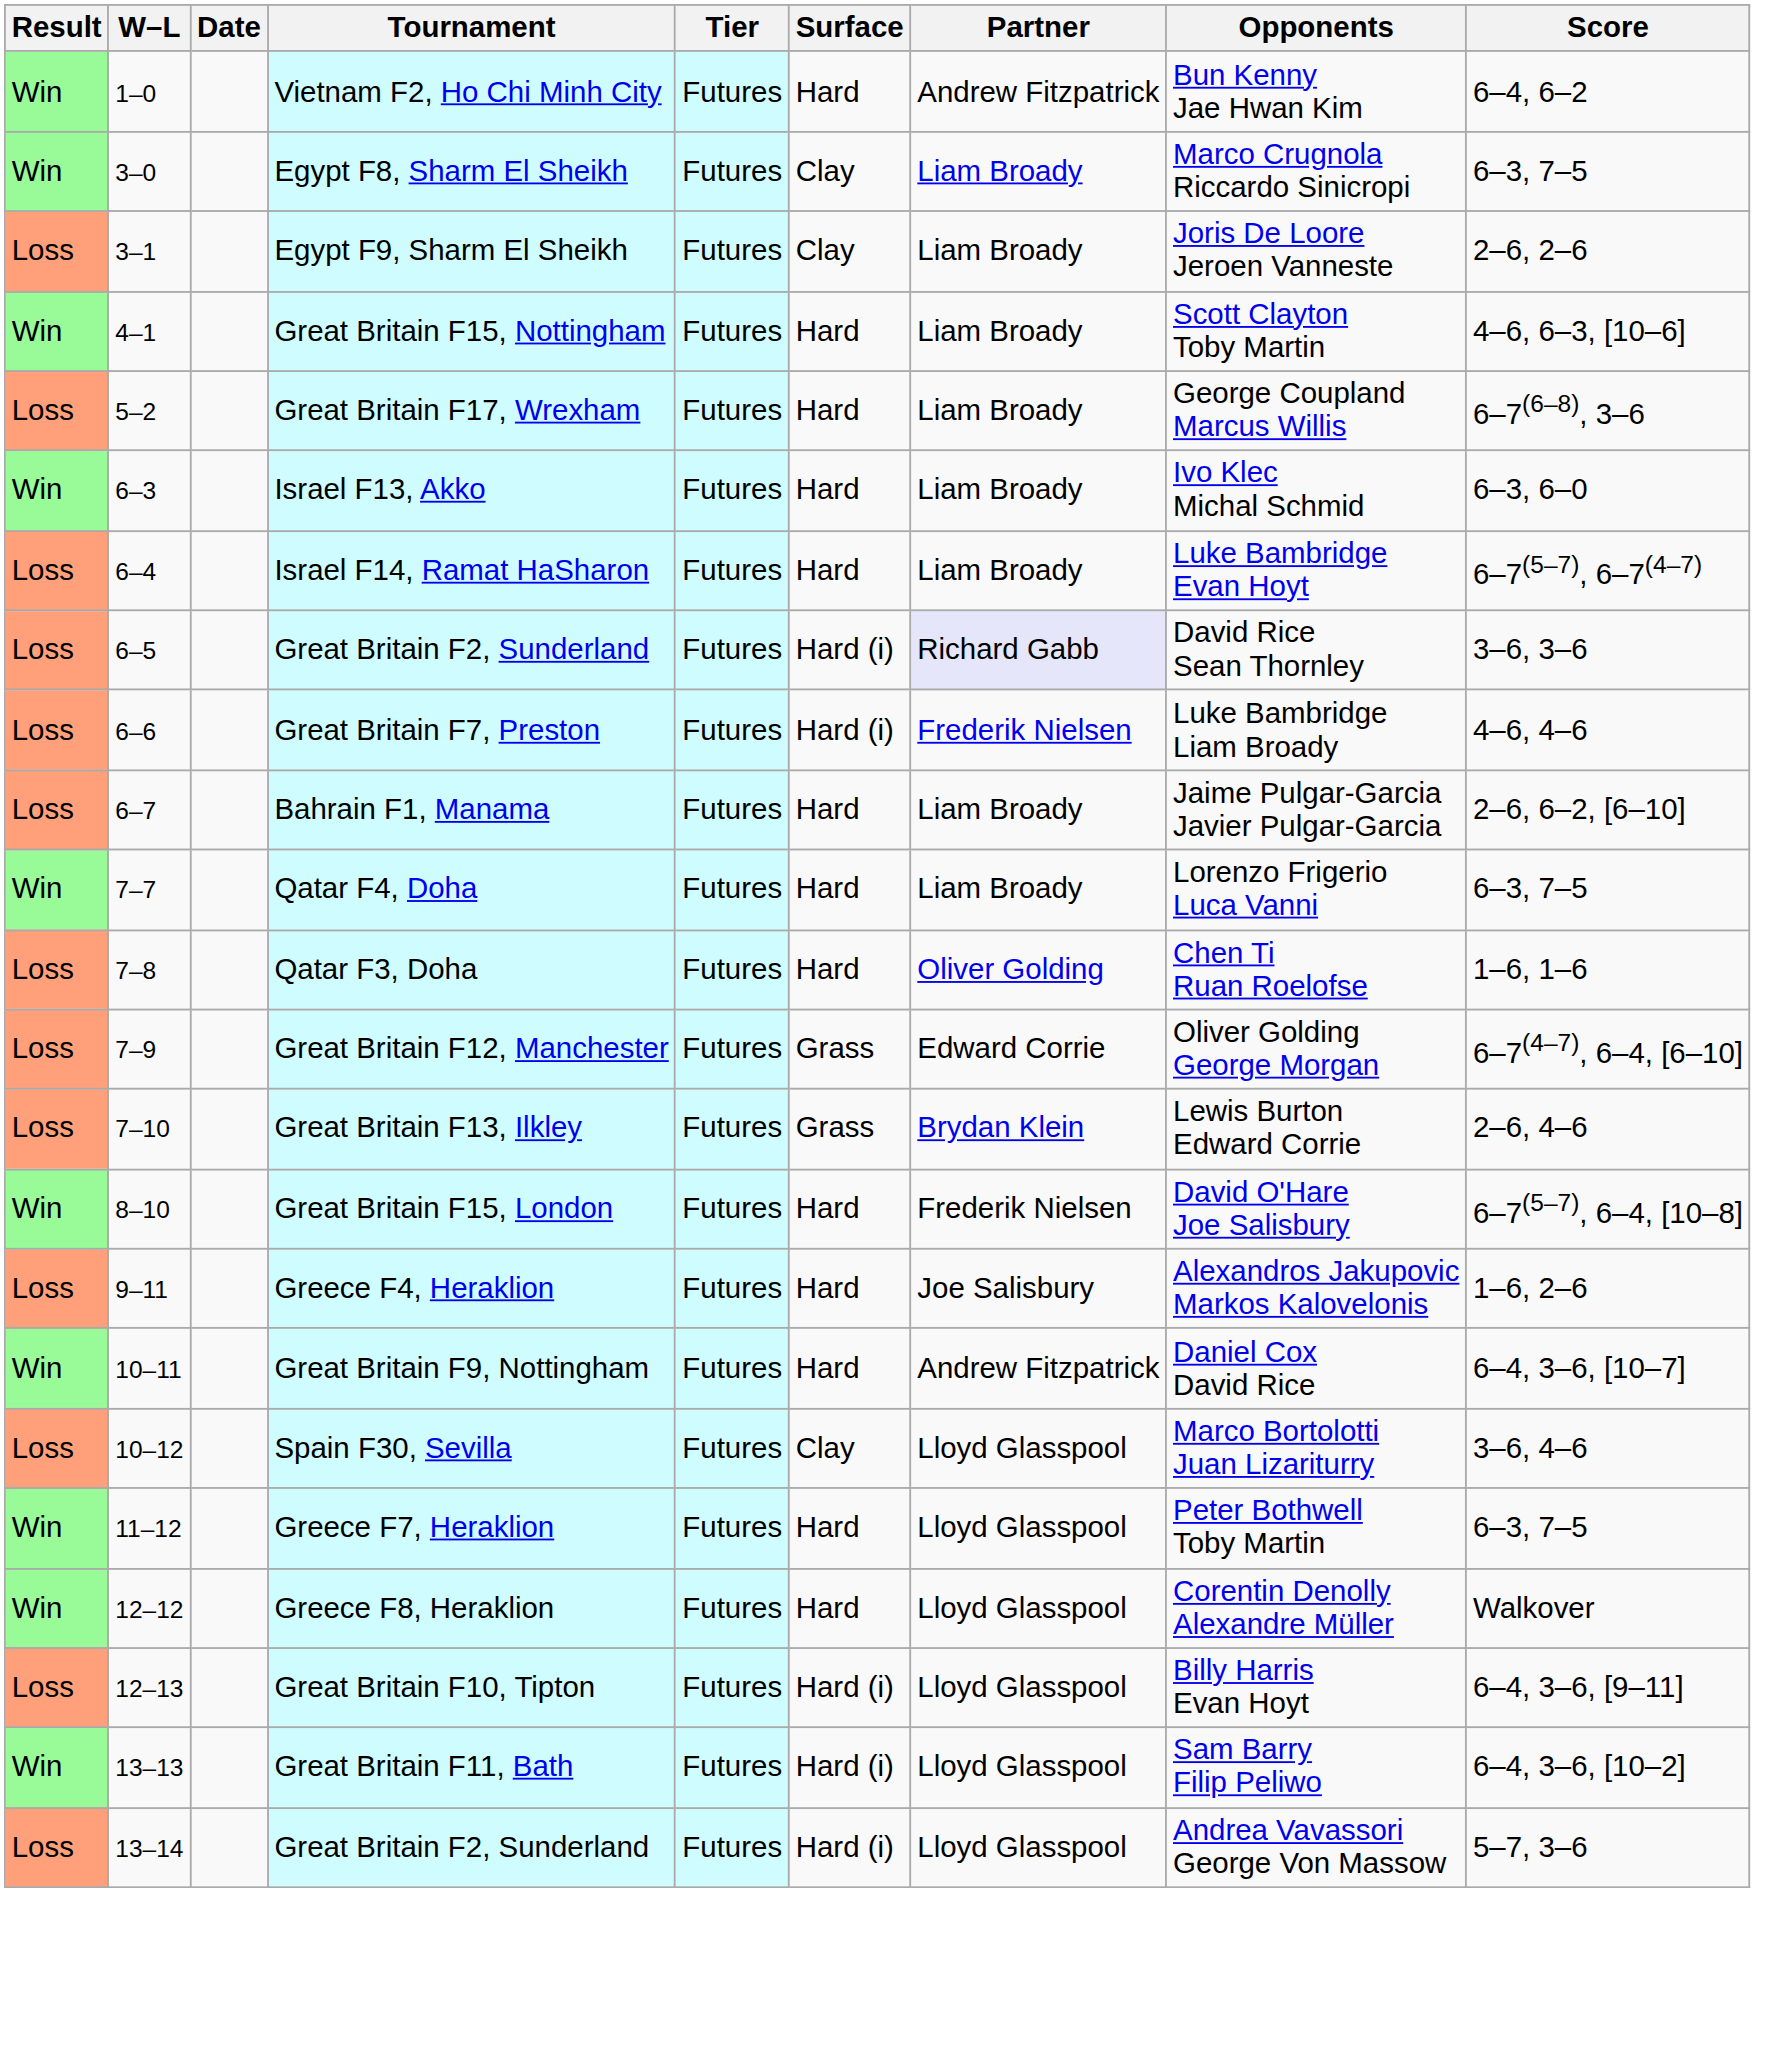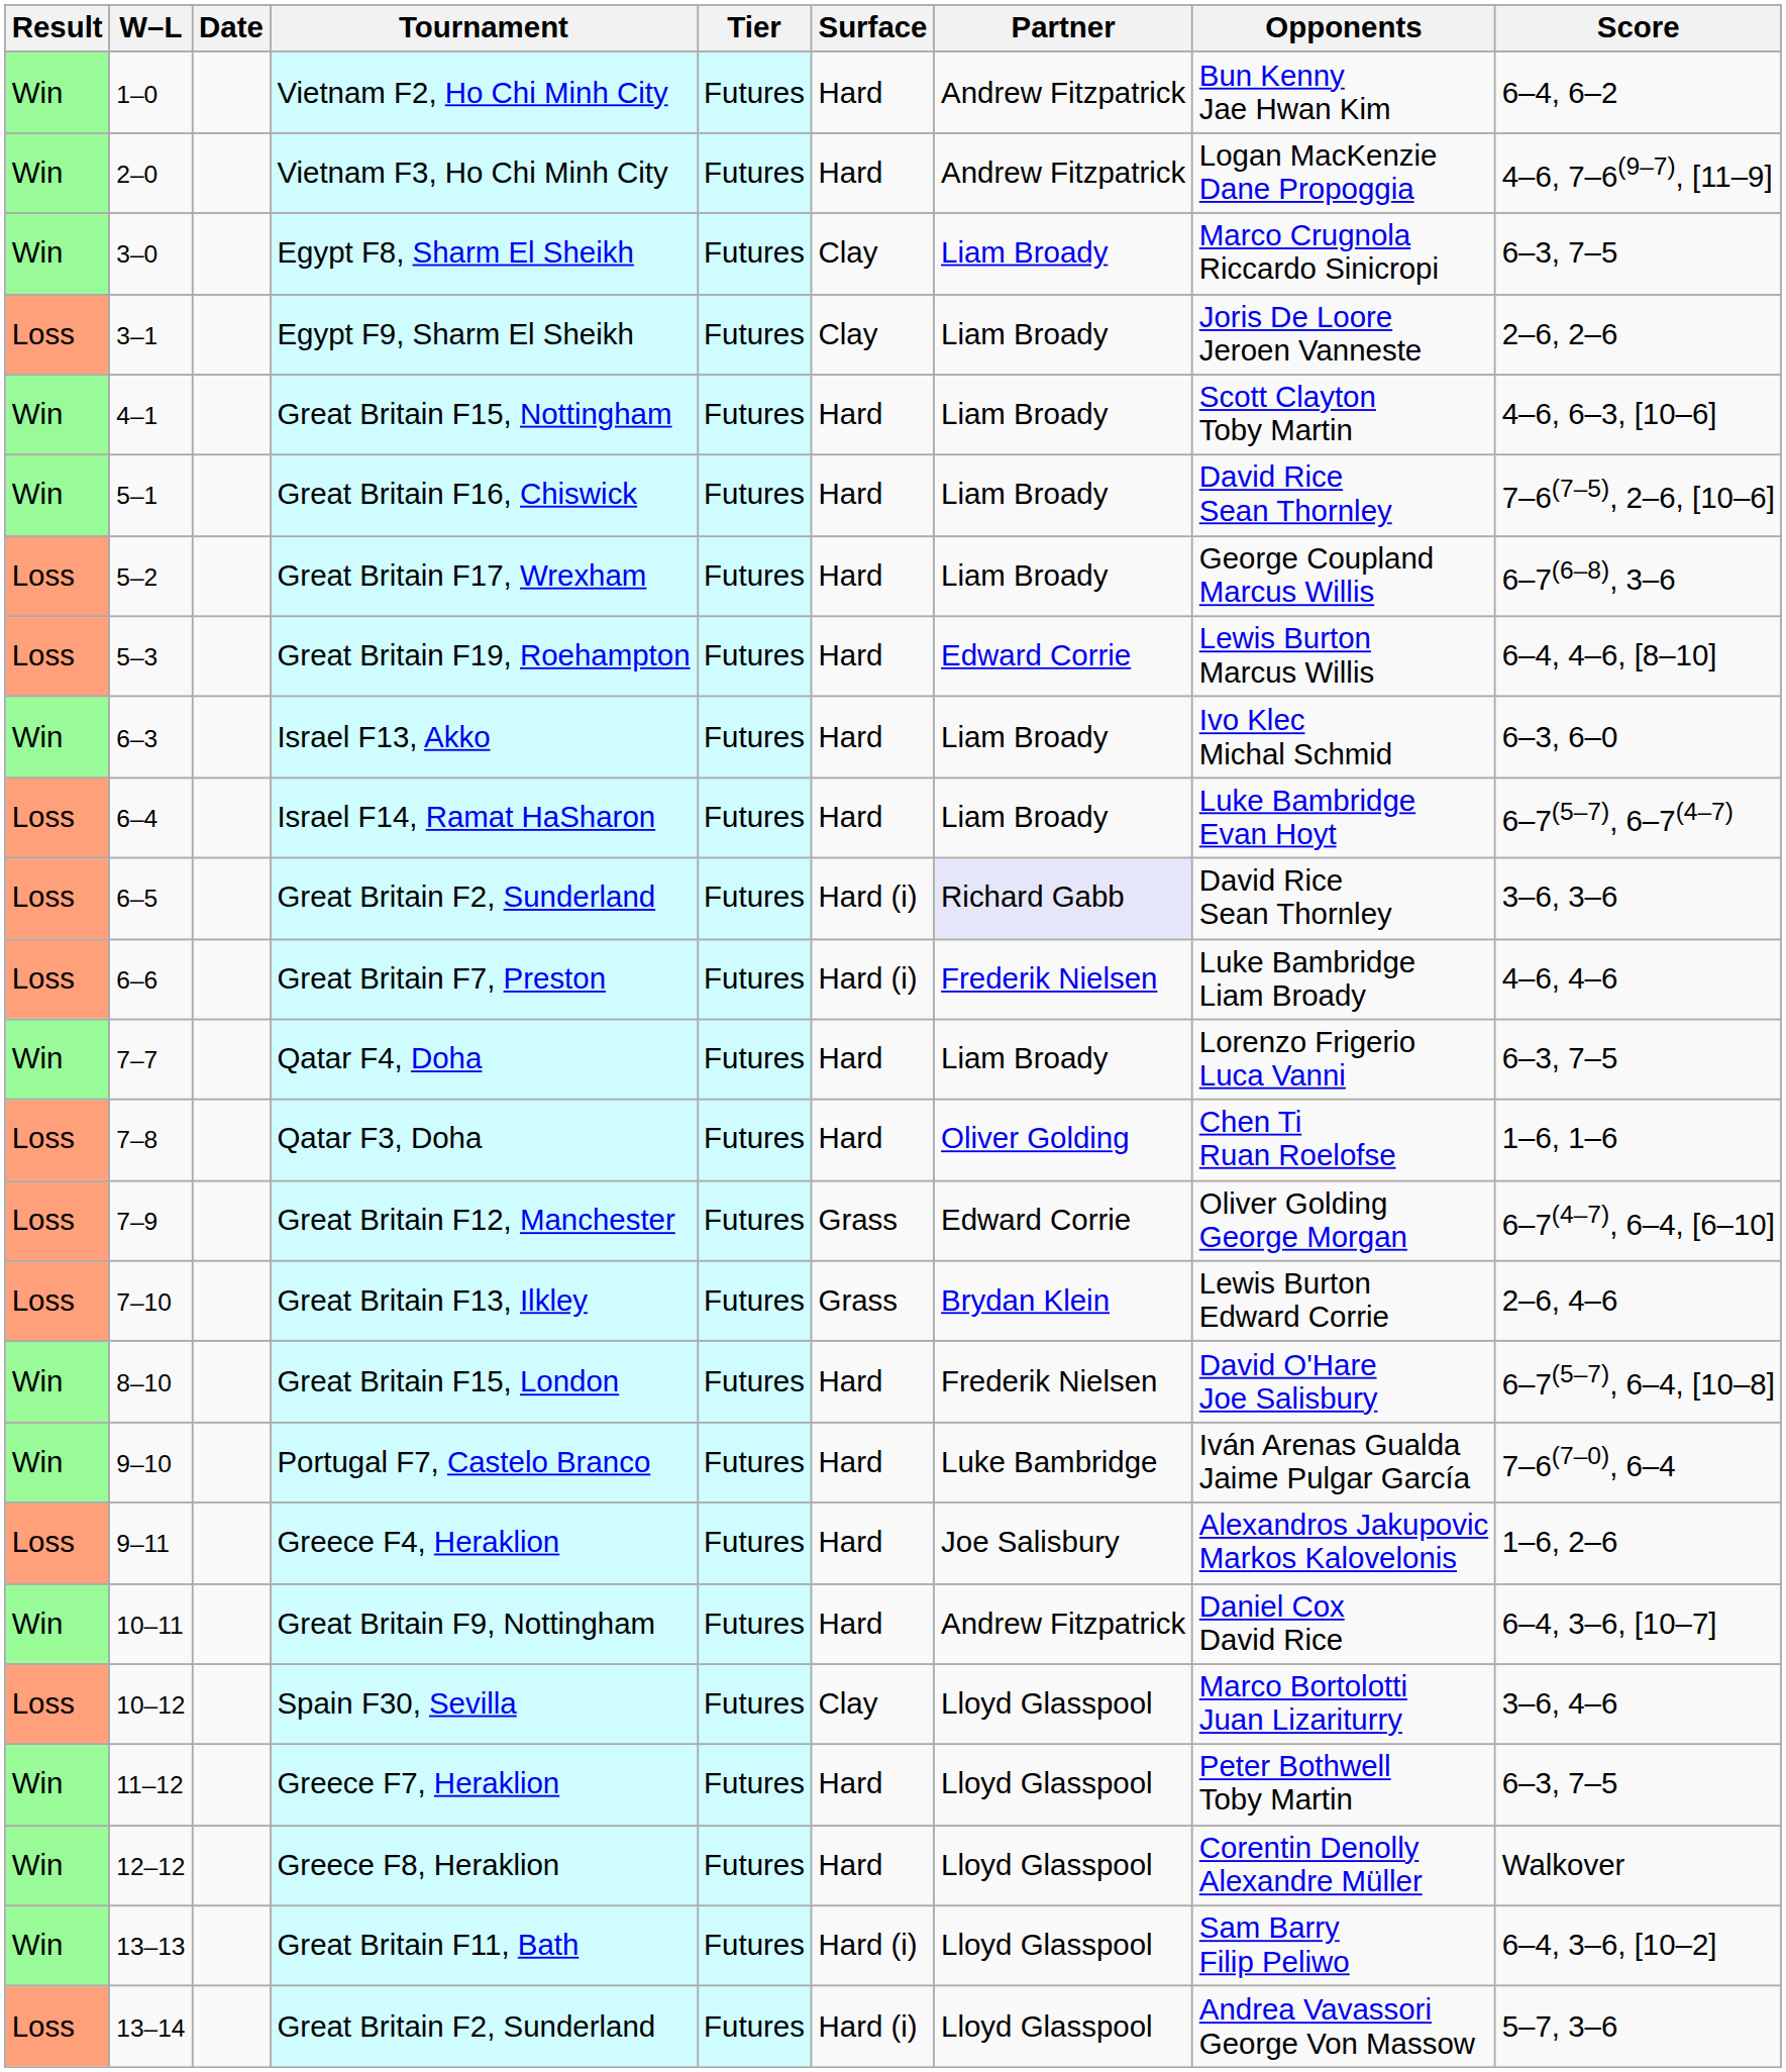+ row: Win | 2–0 | Vietnam F3, Ho Chi Minh City | Futures | Hard | Andrew Fitzpatrick | Logan MacKenzie Dane Propoggia | 4–6, 7–6(9–7), [11–9]
+ row: Win | 5–1 | Great Britain F16, Chiswick | Futures | Hard | Liam Broady | David Rice Sean Thornley | 7–6(7–5), 2–6, [10–6]
+ row: Loss | 5–3 | Great Britain F19, Roehampton | Futures | Hard | Edward Corrie | Lewis Burton Marcus Willis | 6–4, 4–6, [8–10]
- row: Loss | 6–7 | Bahrain F1, Manama | Futures | Hard | Liam Broady | Jaime Pulgar-Garcia Javier Pulgar-Garcia | 2–6, 6–2, [6–10]
+ row: Win | 9–10 | Portugal F7, Castelo Branco | Futures | Hard | Luke Bambridge | Iván Arenas Gualda Jaime Pulgar García | 7–6(7–0), 6–4
- row: Loss | 12–13 | Great Britain F10, Tipton | Futures | Hard (i) | Lloyd Glasspool | Billy Harris Evan Hoyt | 6–4, 3–6, [9–11]
